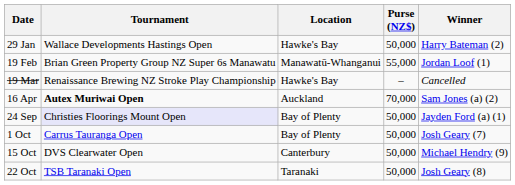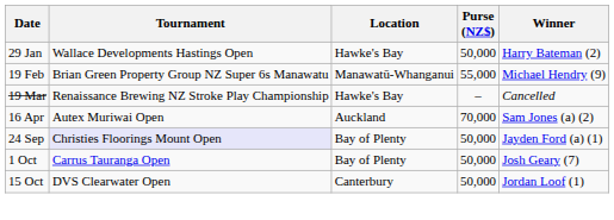19 Feb | Winner: Jordan Loof (1) -> Michael Hendry (9)
16 Apr | Tournament: bold -> normal
15 Oct | Winner: Michael Hendry (9) -> Jordan Loof (1)
- row: 22 Oct | TSB Taranaki Open | Taranaki | 50,000 | Josh Geary (8)
